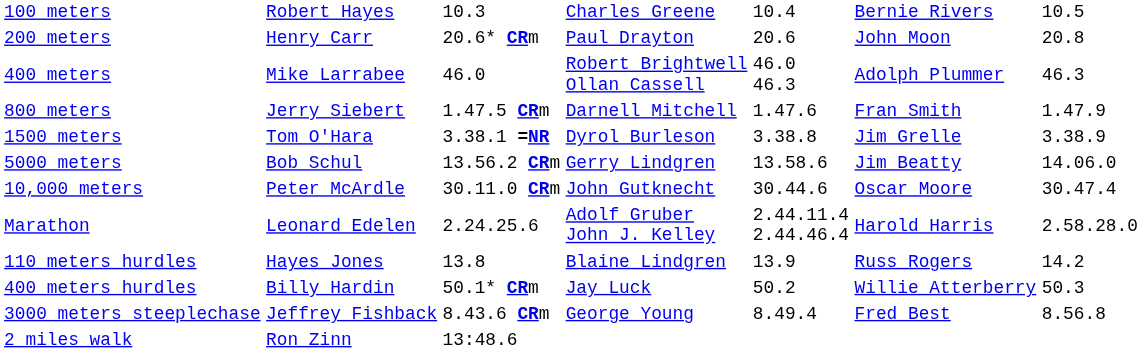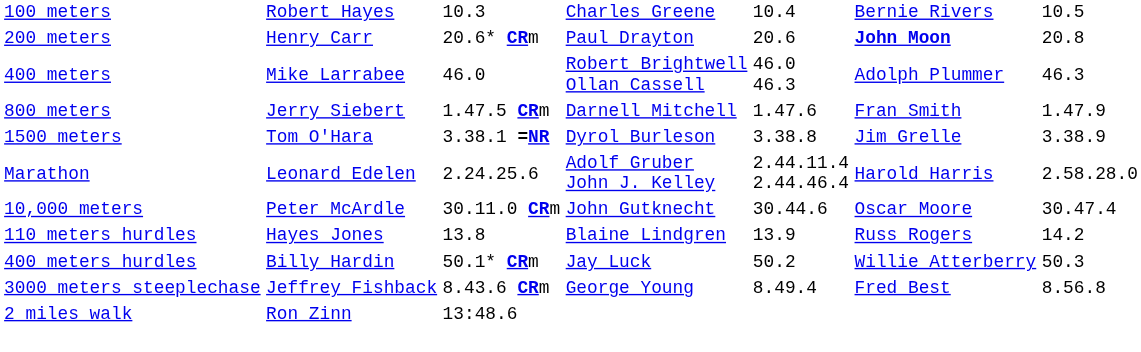200 meters | column 6: normal -> bold
- row: 5000 meters | Bob Schul | 13.56.2 CRm | Gerry Lindgren | 13.58.6 | Jim Beatty | 14.06.0
rows swapped: 10,000 meters <-> Marathon
